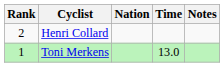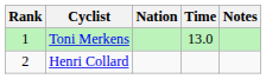rows swapped: Toni Merkens <-> Henri Collard
